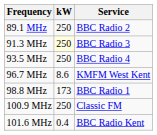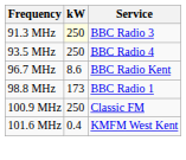- row: 89.1 MHz | 250 | BBC Radio 2
96.7 MHz | Service: KMFM West Kent -> BBC Radio Kent
101.6 MHz | Service: BBC Radio Kent -> KMFM West Kent
